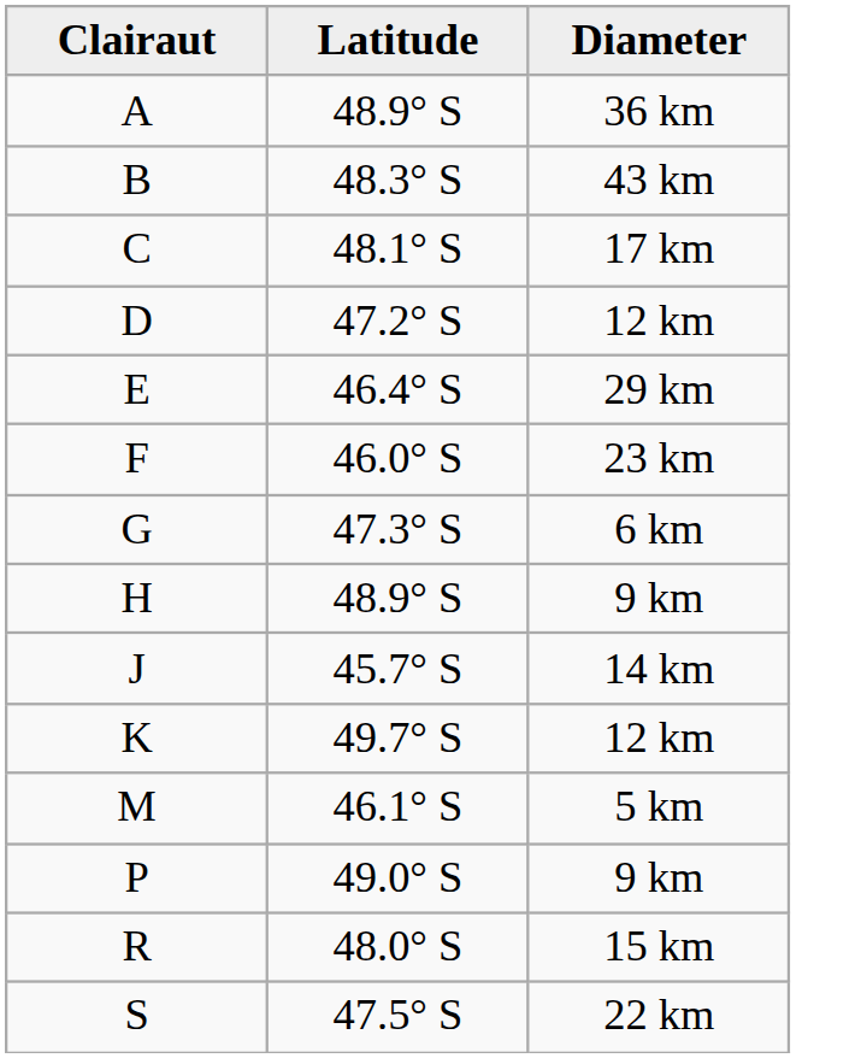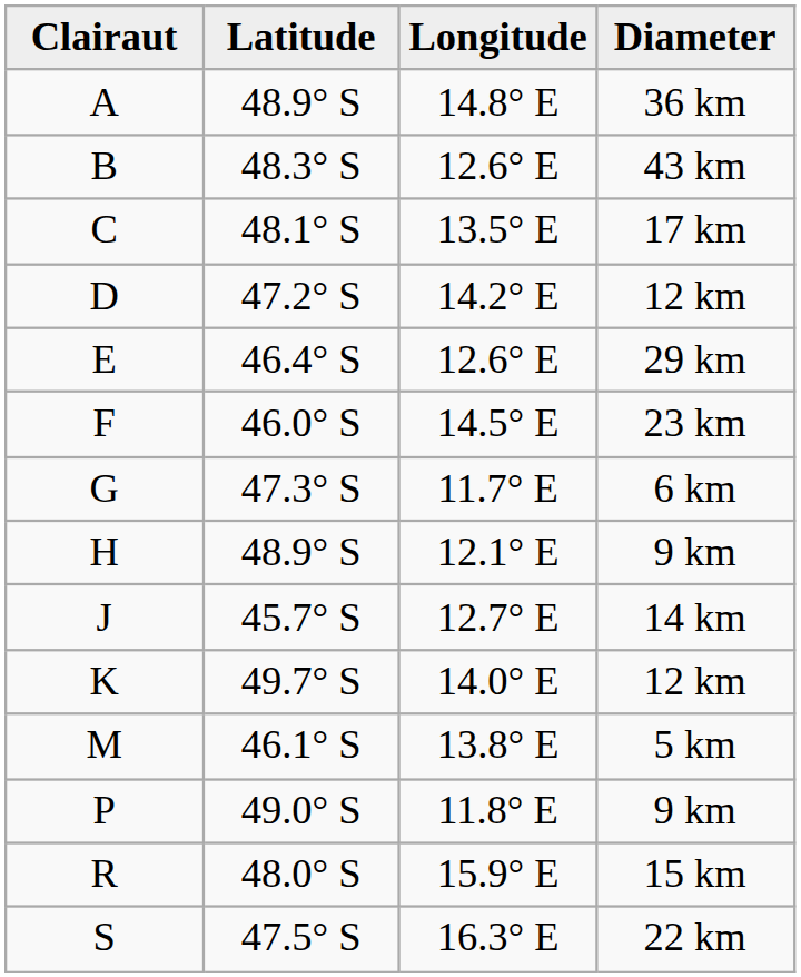+ column: Longitude | 14.8° E | 12.6° E | 13.5° E | 14.2° E | 12.6° E | 14.5° E | 11.7° E | 12.1° E | 12.7° E | 14.0° E | 13.8° E | 11.8° E | 15.9° E | 16.3° E
